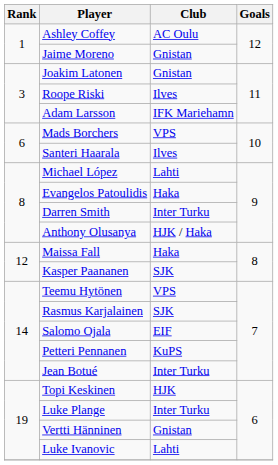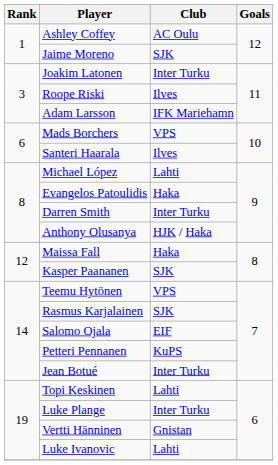Jaime Moreno | Club: Gnistan -> SJK
Joakim Latonen | Club: Gnistan -> Inter Turku
Topi Keskinen | Club: HJK -> Lahti
